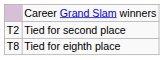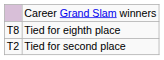rows swapped: Tied for second place <-> Tied for eighth place
